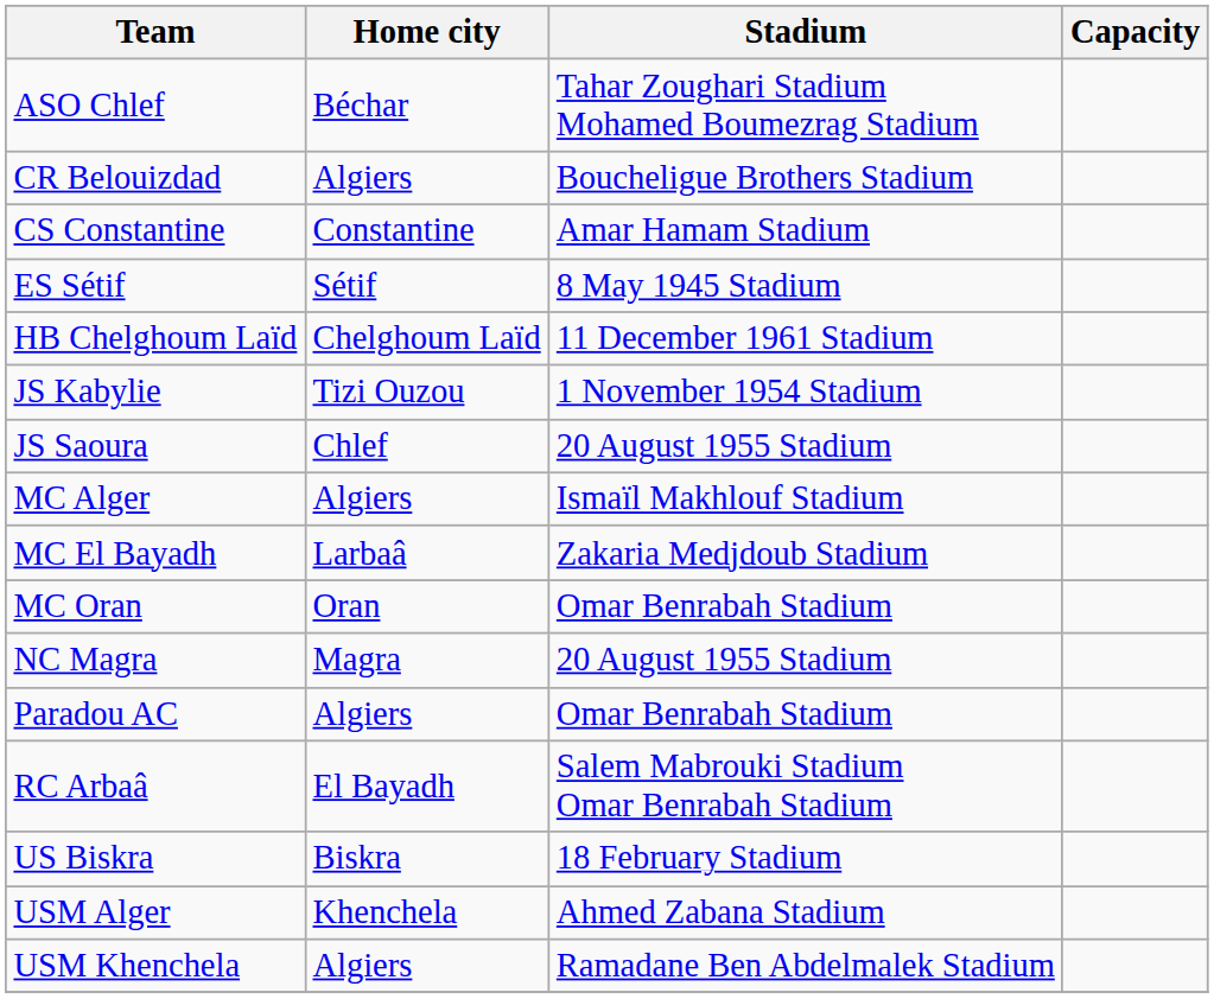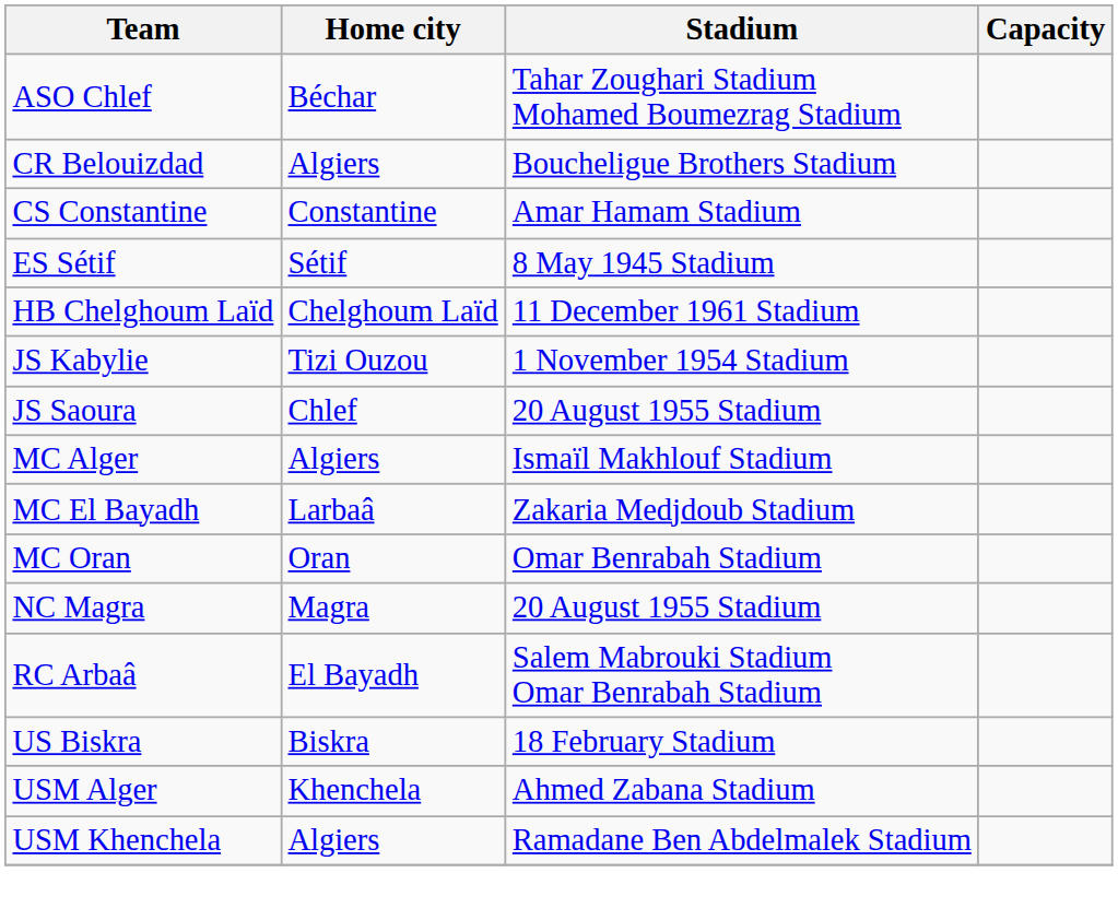- row: Paradou AC | Algiers | Omar Benrabah Stadium
